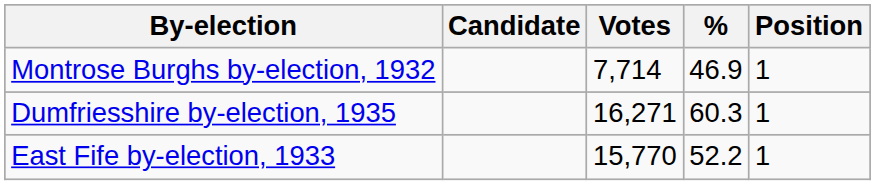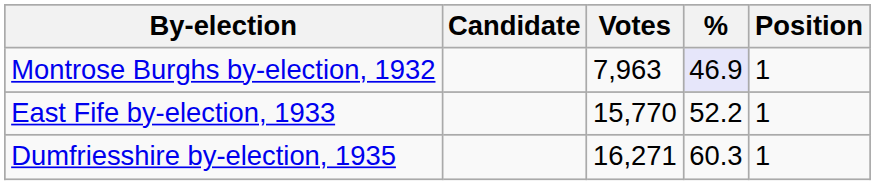Montrose Burghs by-election, 1932 | Votes: 7,714 -> 7,963
Montrose Burghs by-election, 1932 | %: no background -> lavender background
rows swapped: East Fife by-election, 1933 <-> Dumfriesshire by-election, 1935
